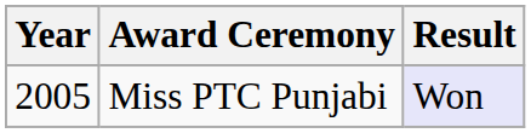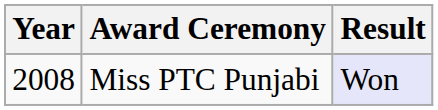Miss PTC Punjabi | Year: 2005 -> 2008
